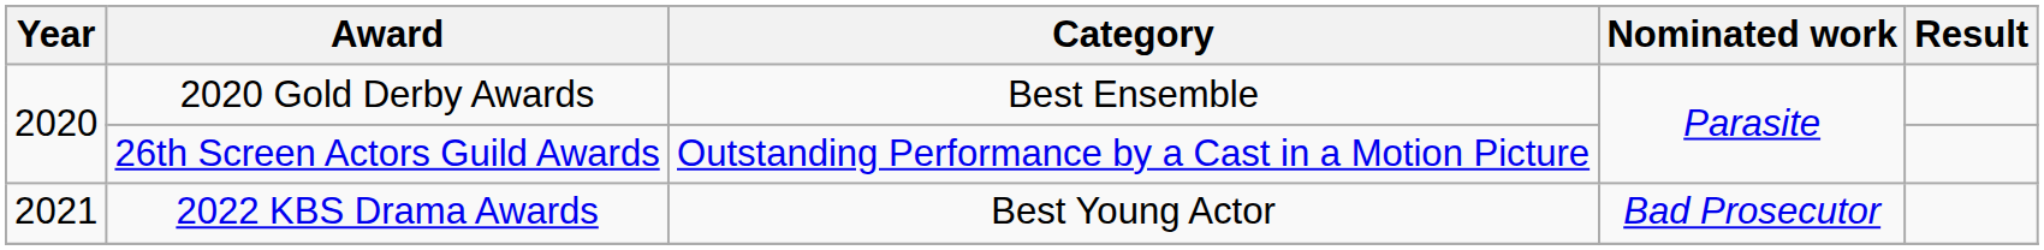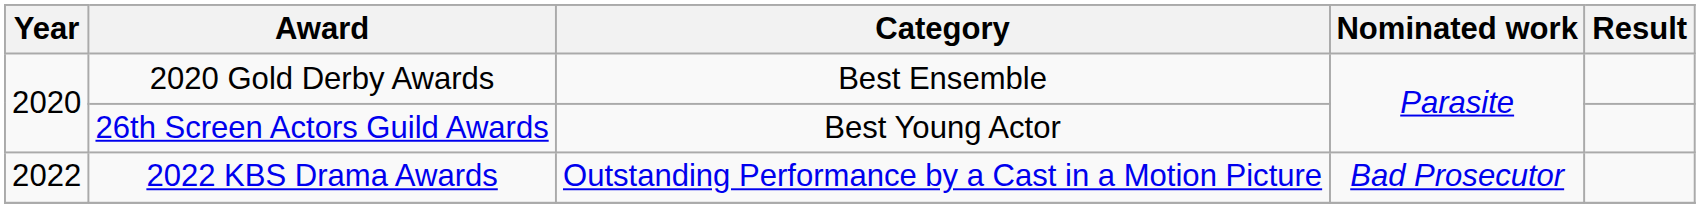26th Screen Actors Guild Awards | Category: Outstanding Performance by a Cast in a Motion Picture -> Best Young Actor
2022 KBS Drama Awards | Year: 2021 -> 2022
2022 KBS Drama Awards | Category: Best Young Actor -> Outstanding Performance by a Cast in a Motion Picture
